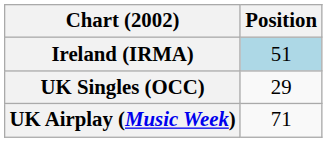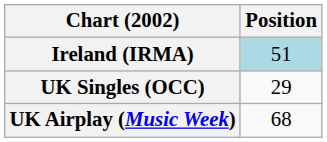UK Airplay (Music Week) | Position: 71 -> 68
